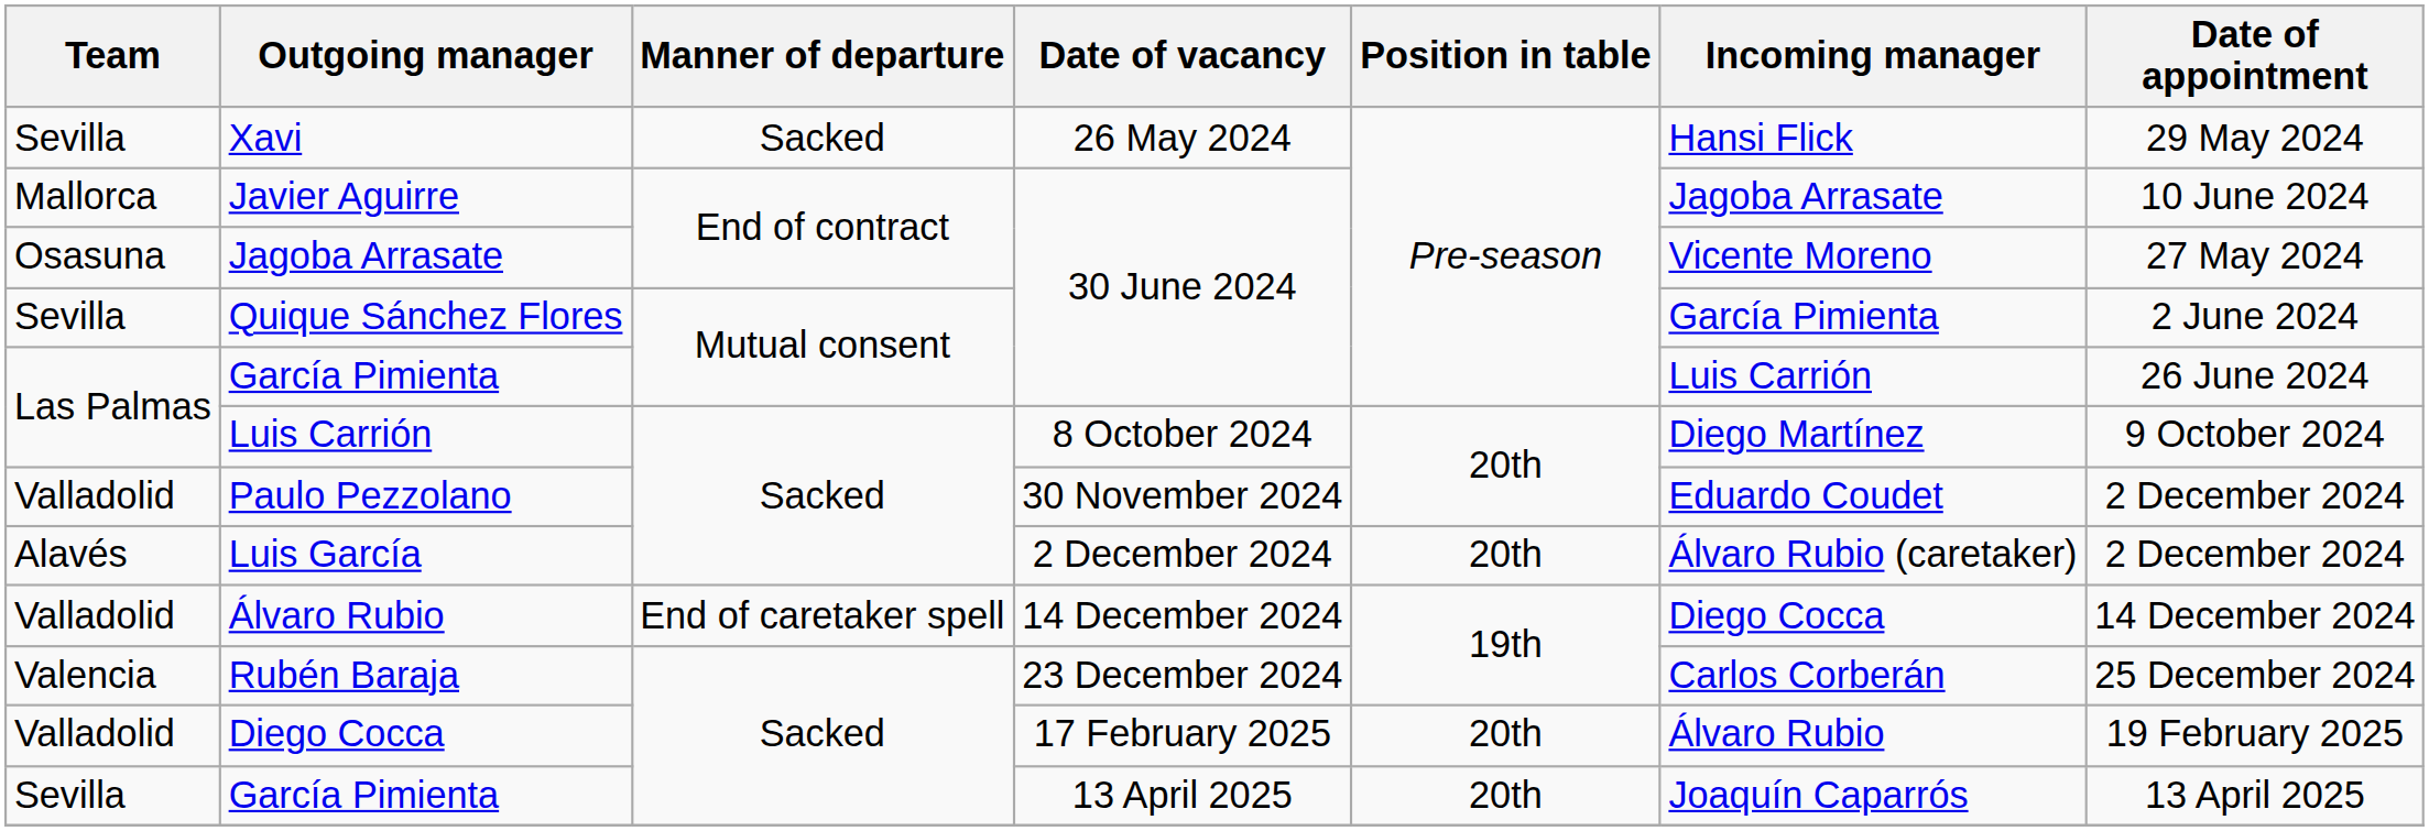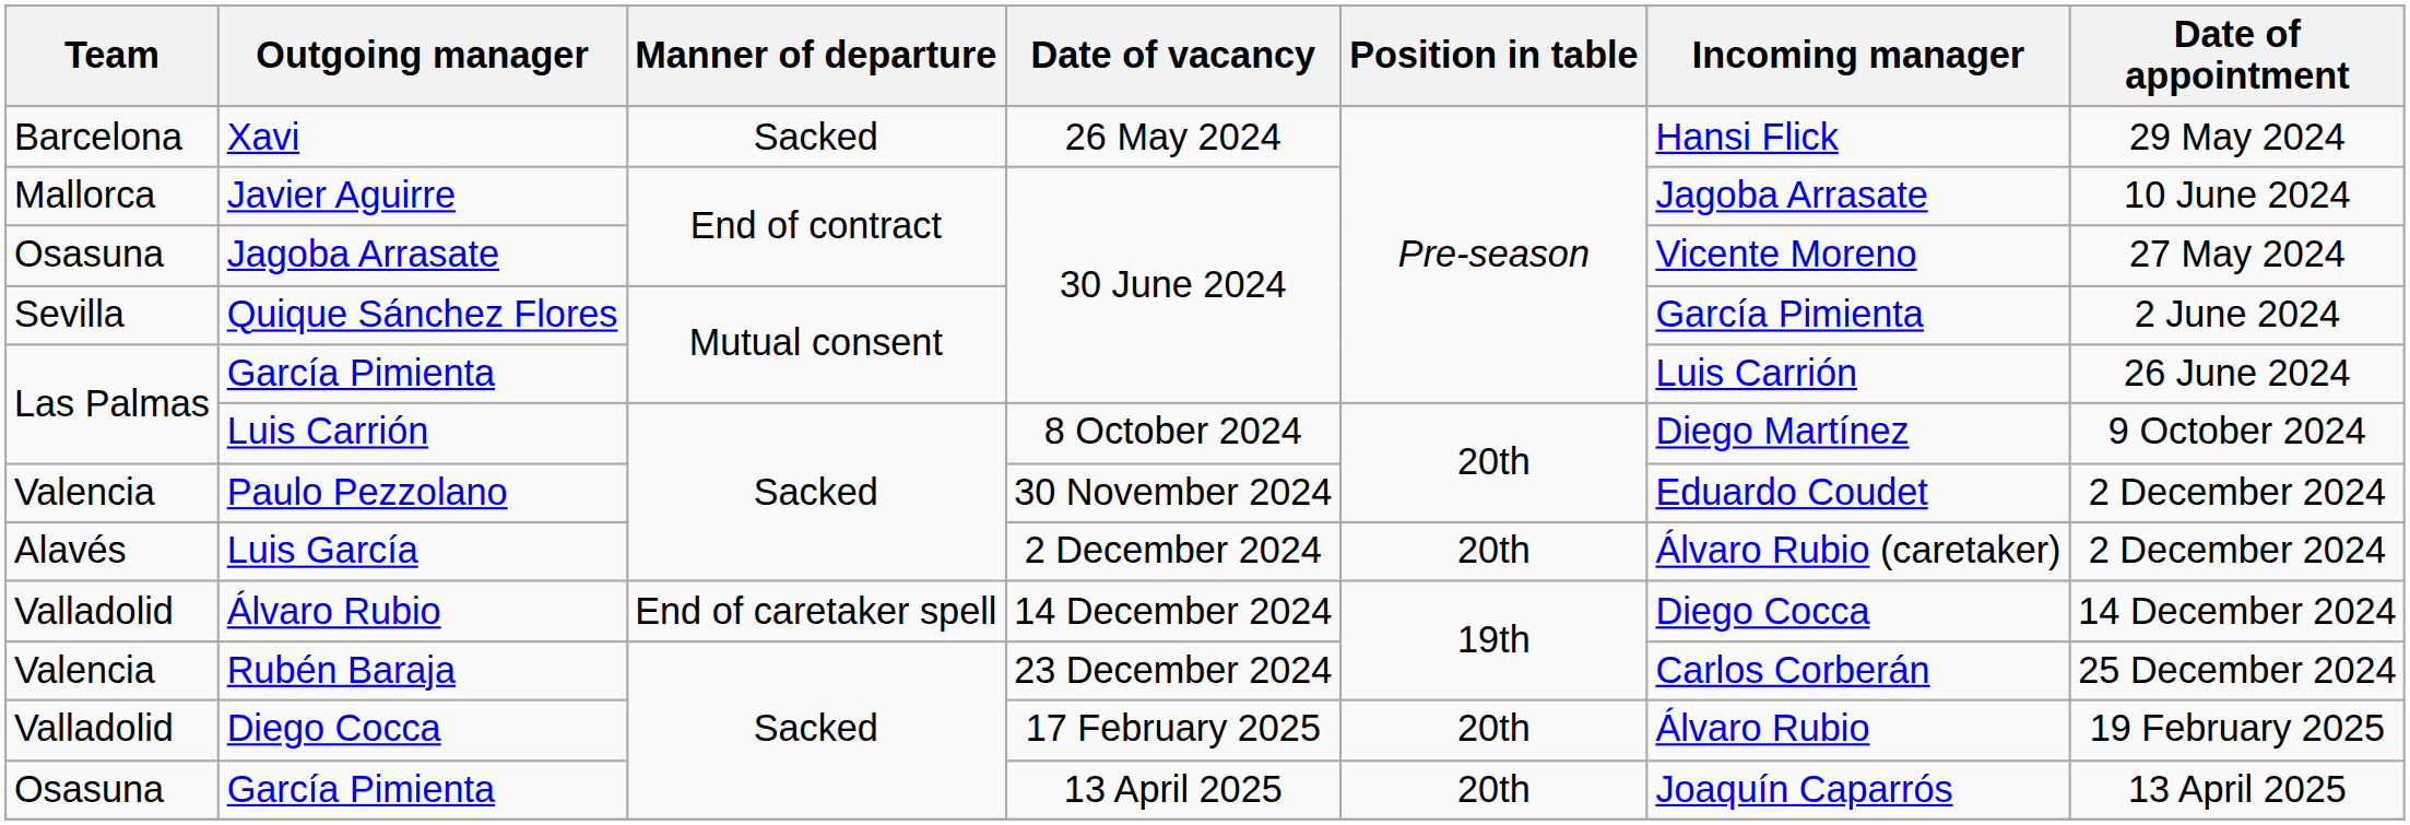Xavi | Team: Sevilla -> Barcelona
Paulo Pezzolano | Team: Valladolid -> Valencia
García Pimienta / 13 April 2025 | Team: Sevilla -> Osasuna
